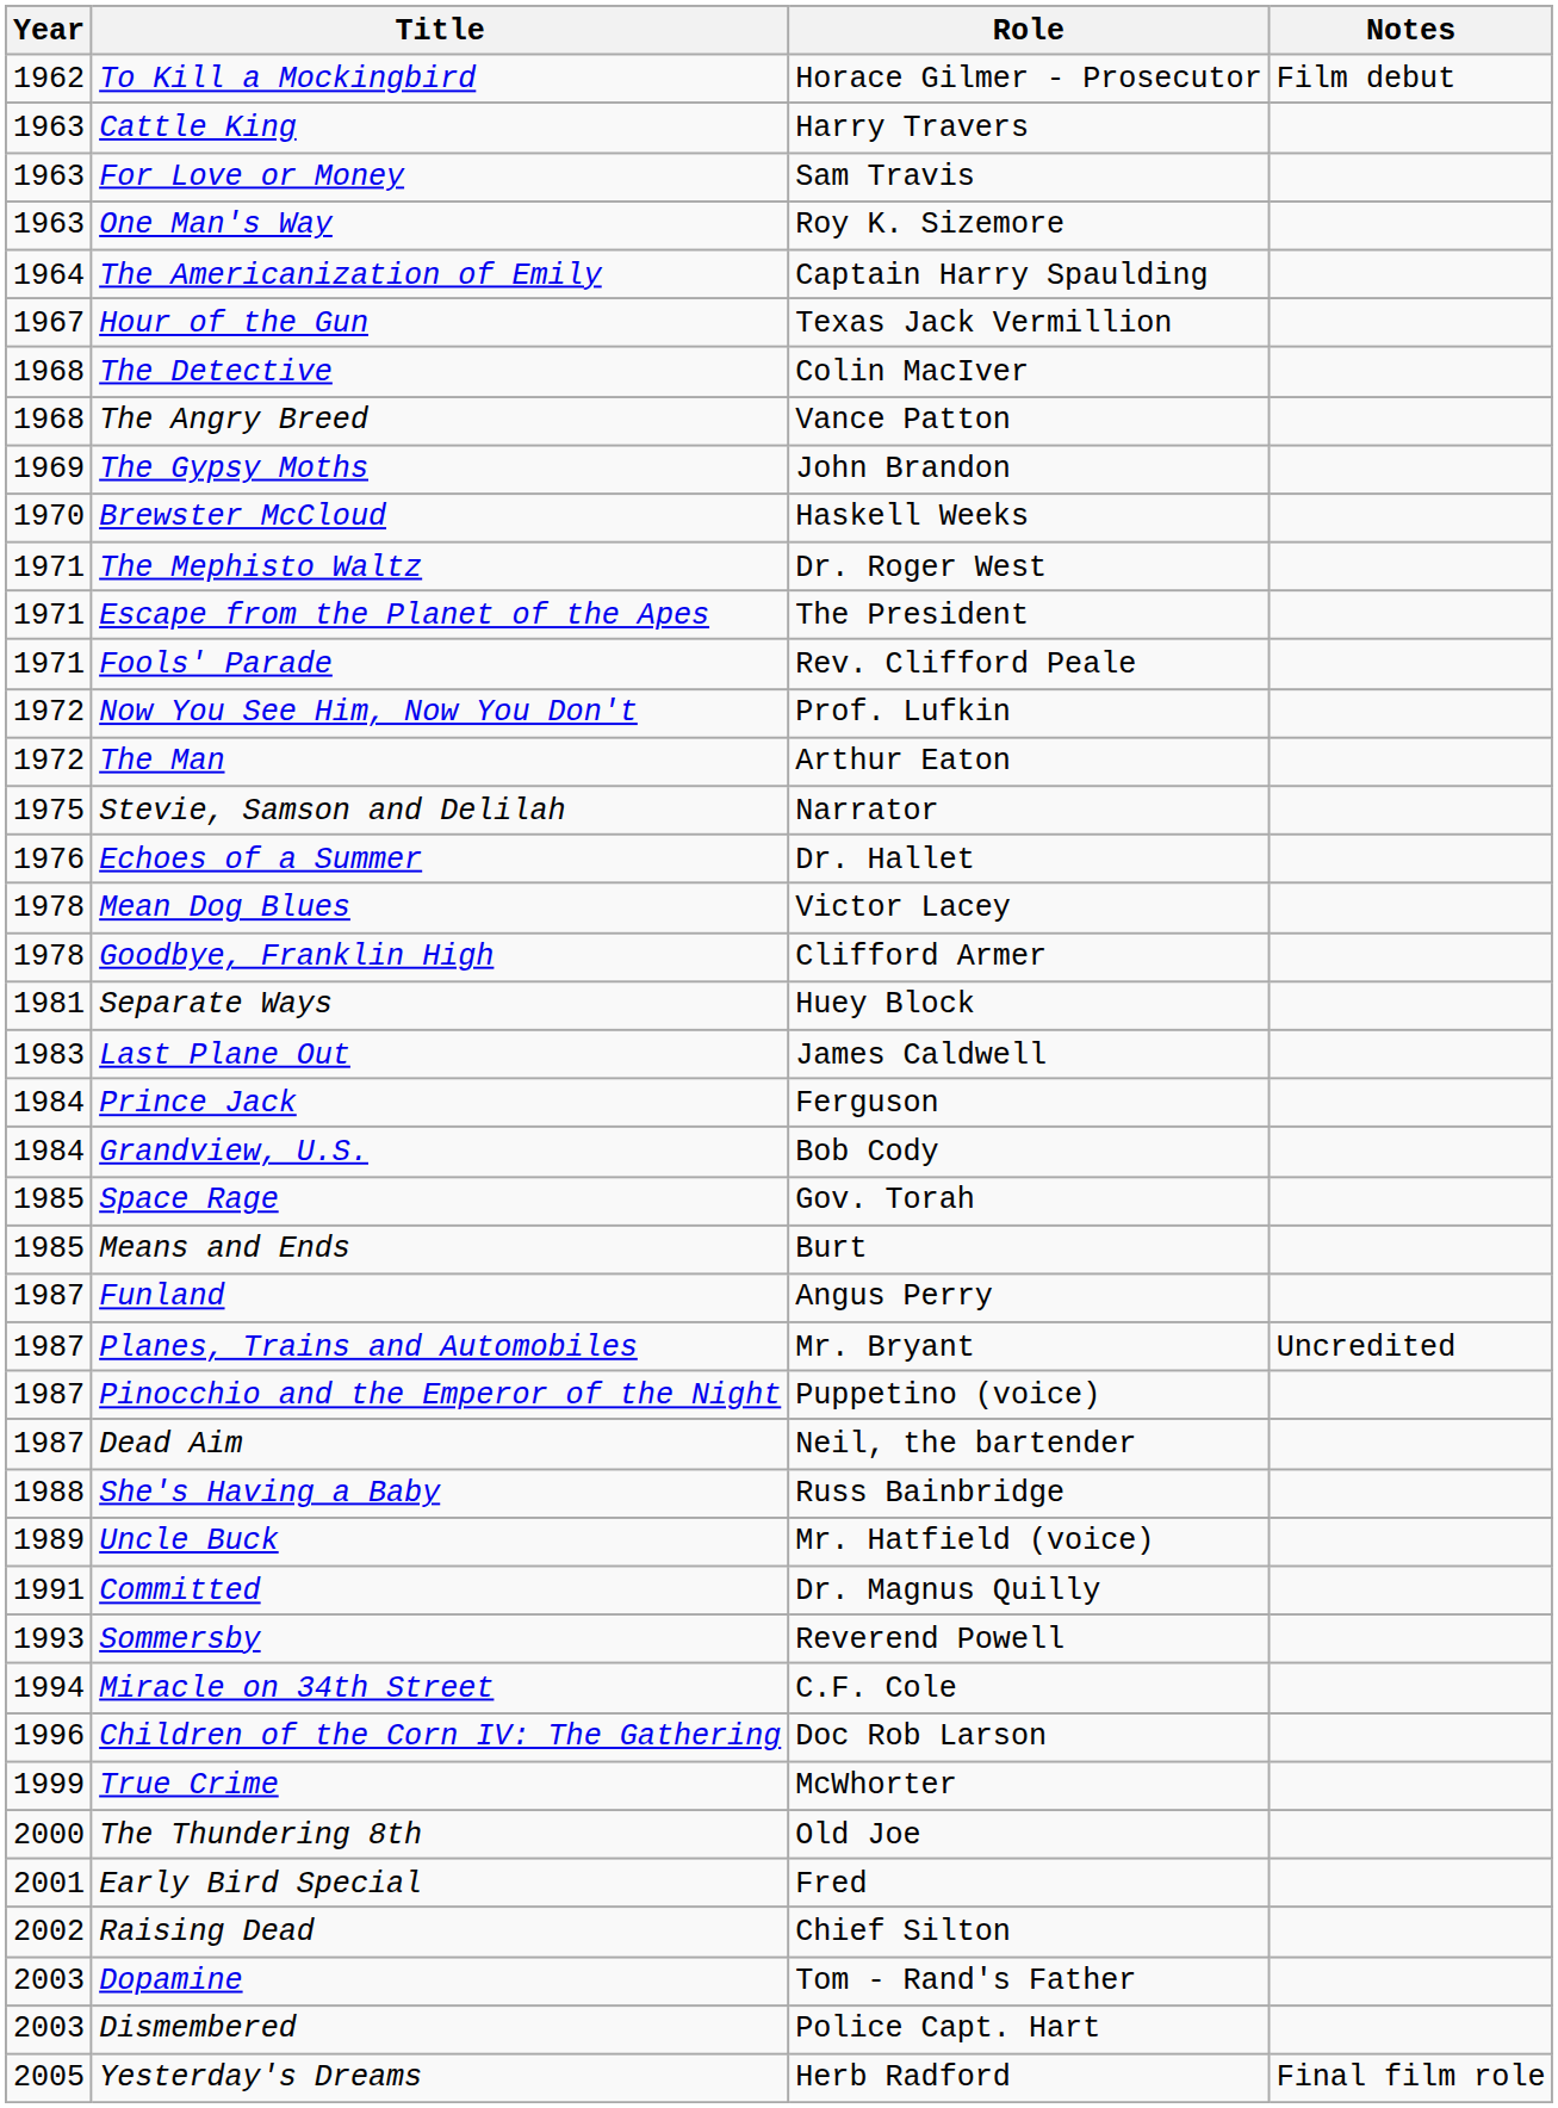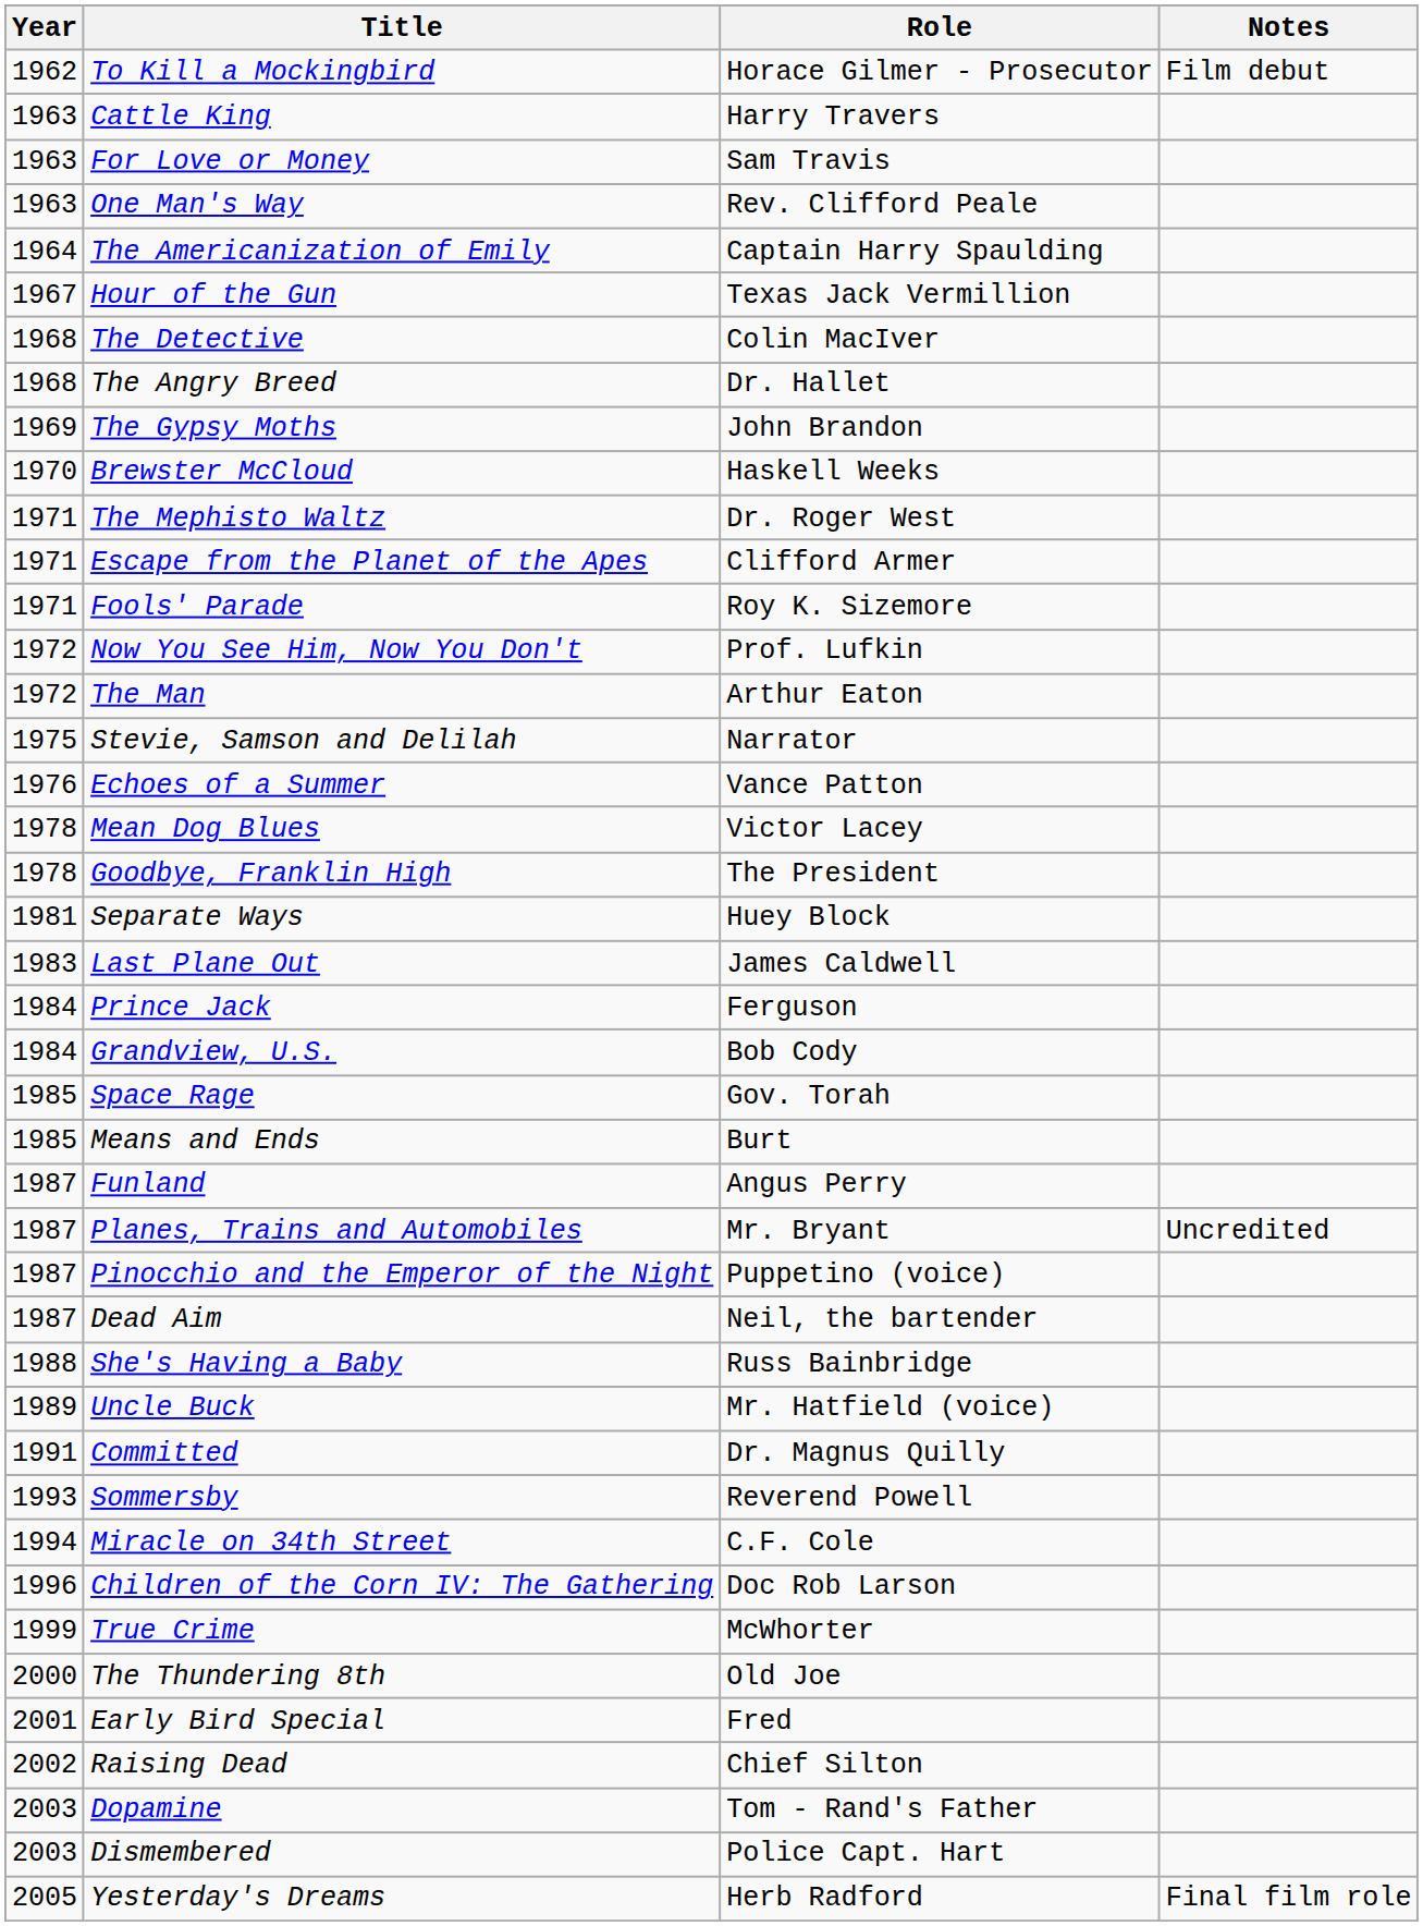One Man's Way | Role: Roy K. Sizemore -> Rev. Clifford Peale
The Angry Breed | Role: Vance Patton -> Dr. Hallet
Escape from the Planet of the Apes | Role: The President -> Clifford Armer
Fools' Parade | Role: Rev. Clifford Peale -> Roy K. Sizemore
Echoes of a Summer | Role: Dr. Hallet -> Vance Patton
Goodbye, Franklin High | Role: Clifford Armer -> The President
